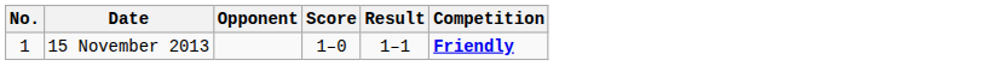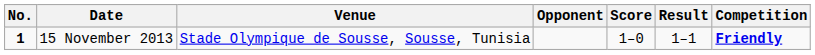+ column: Venue | Stade Olympique de Sousse, Sousse, Tunisia
15 November 2013 | No.: normal -> bold
